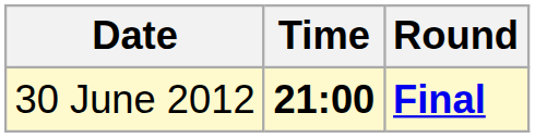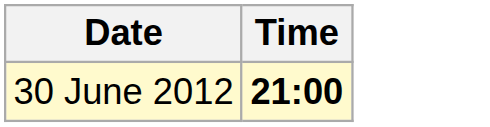- column: Round | Final
